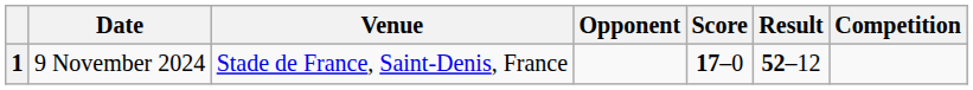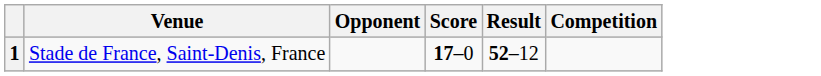- column: Date | 9 November 2024
